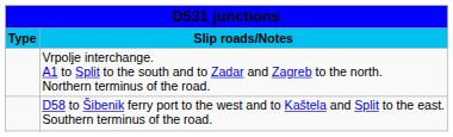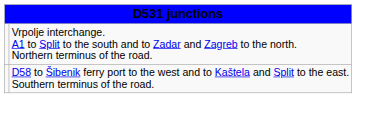- row: Type | Slip roads/Notes
